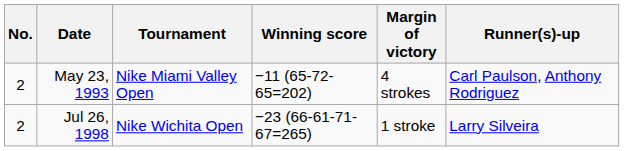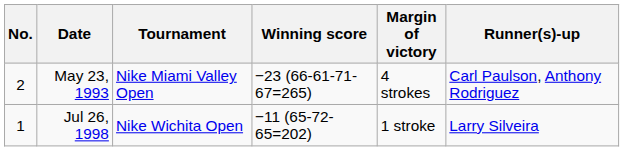May 23, 1993 | Winning score: −11 (65-72-65=202) -> −23 (66-61-71-67=265)
Jul 26, 1998 | No.: 2 -> 1
Jul 26, 1998 | Winning score: −23 (66-61-71-67=265) -> −11 (65-72-65=202)
